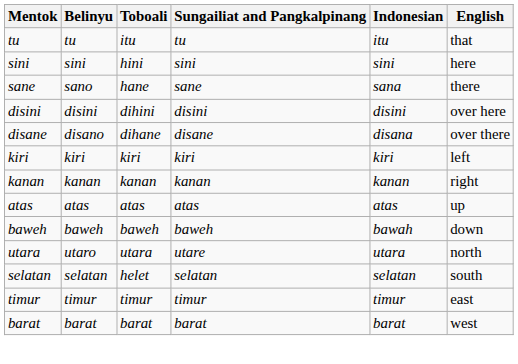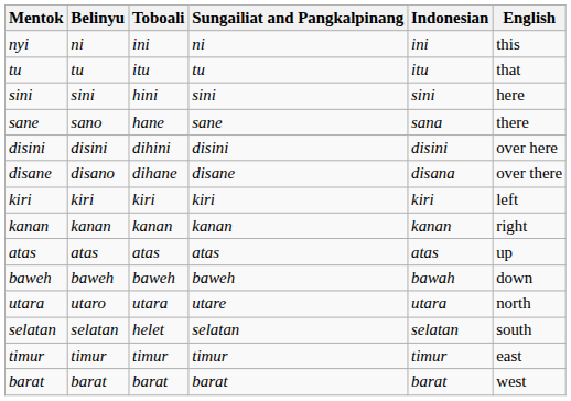+ row: nyi | ni | ini | ni | ini | this
